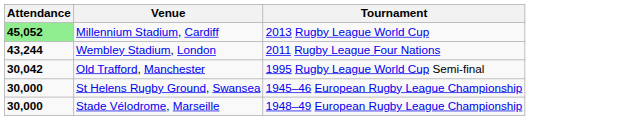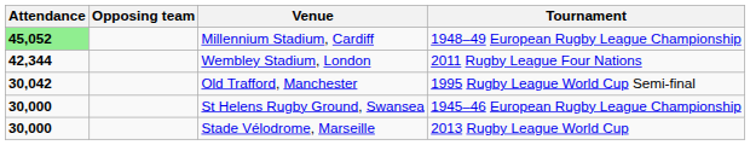+ column: Opposing team
Millennium Stadium, Cardiff | Tournament: 2013 Rugby League World Cup -> 1948–49 European Rugby League Championship
Wembley Stadium, London | Attendance: 43,244 -> 42,344
Stade Vélodrome, Marseille | Tournament: 1948–49 European Rugby League Championship -> 2013 Rugby League World Cup
